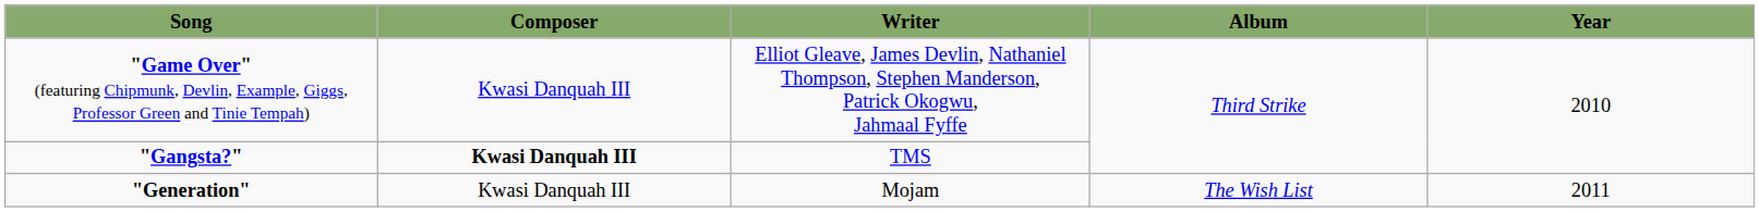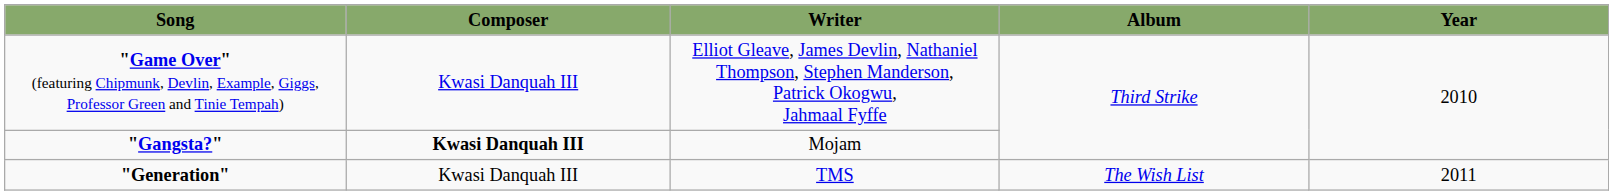"Gangsta?" | Writer: TMS -> Mojam
"Generation" | Writer: Mojam -> TMS
